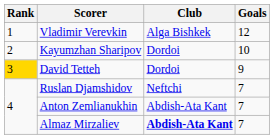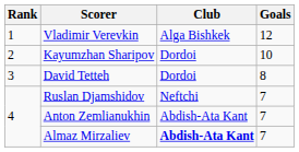David Tetteh | Rank: gold background -> no background
David Tetteh | Goals: 9 -> 8
